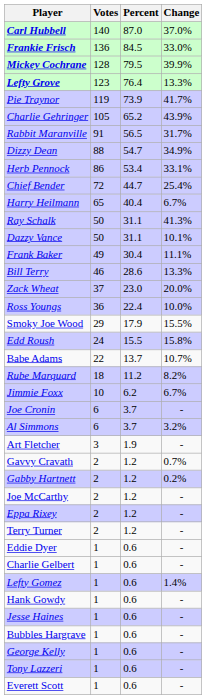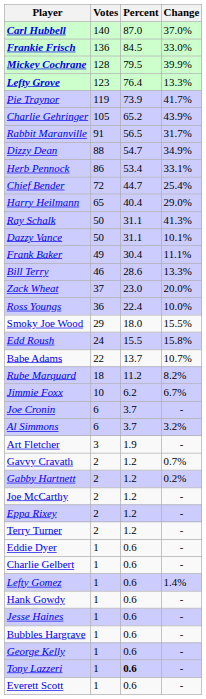Harry Heilmann | Change: 6.7% -> 29.0%
Smoky Joe Wood | Percent: 17.9 -> 18.0
Tony Lazzeri | Percent: normal -> bold
